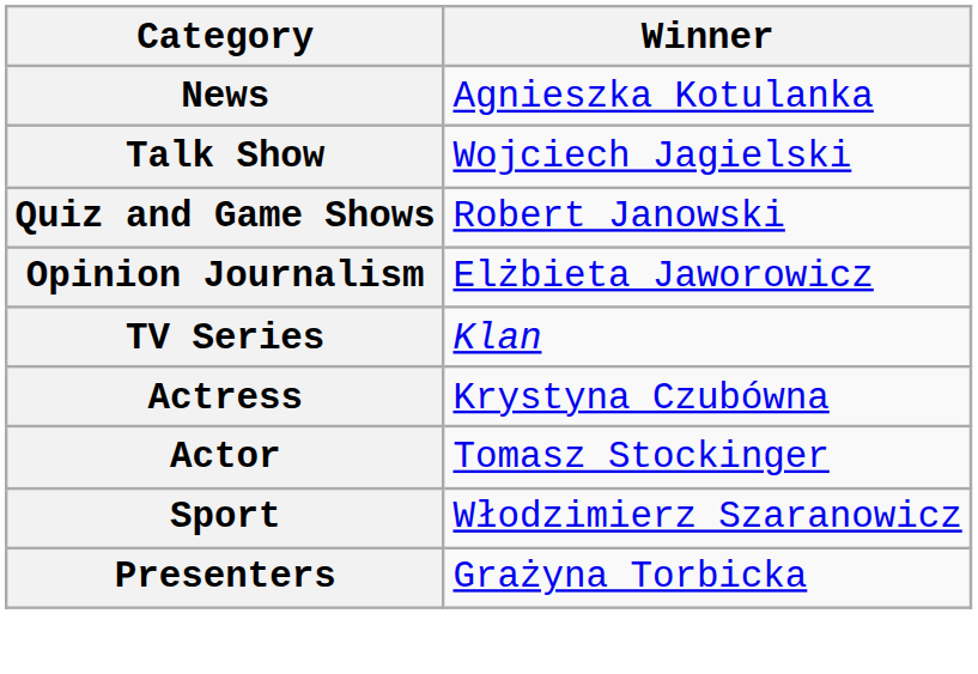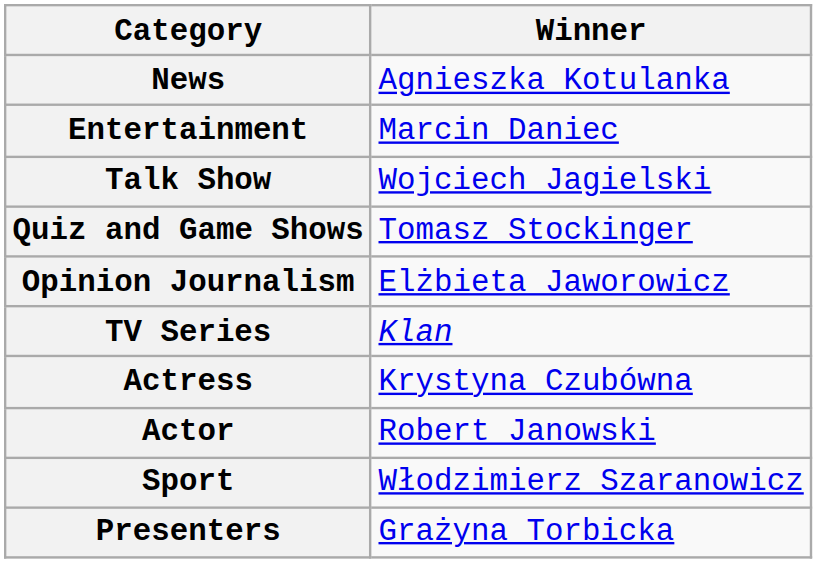+ row: Entertainment | Marcin Daniec
Quiz and Game Shows | Winner: Robert Janowski -> Tomasz Stockinger
Actor | Winner: Tomasz Stockinger -> Robert Janowski
